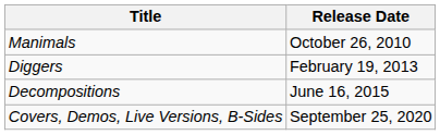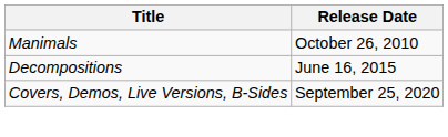- row: Diggers | February 19, 2013
